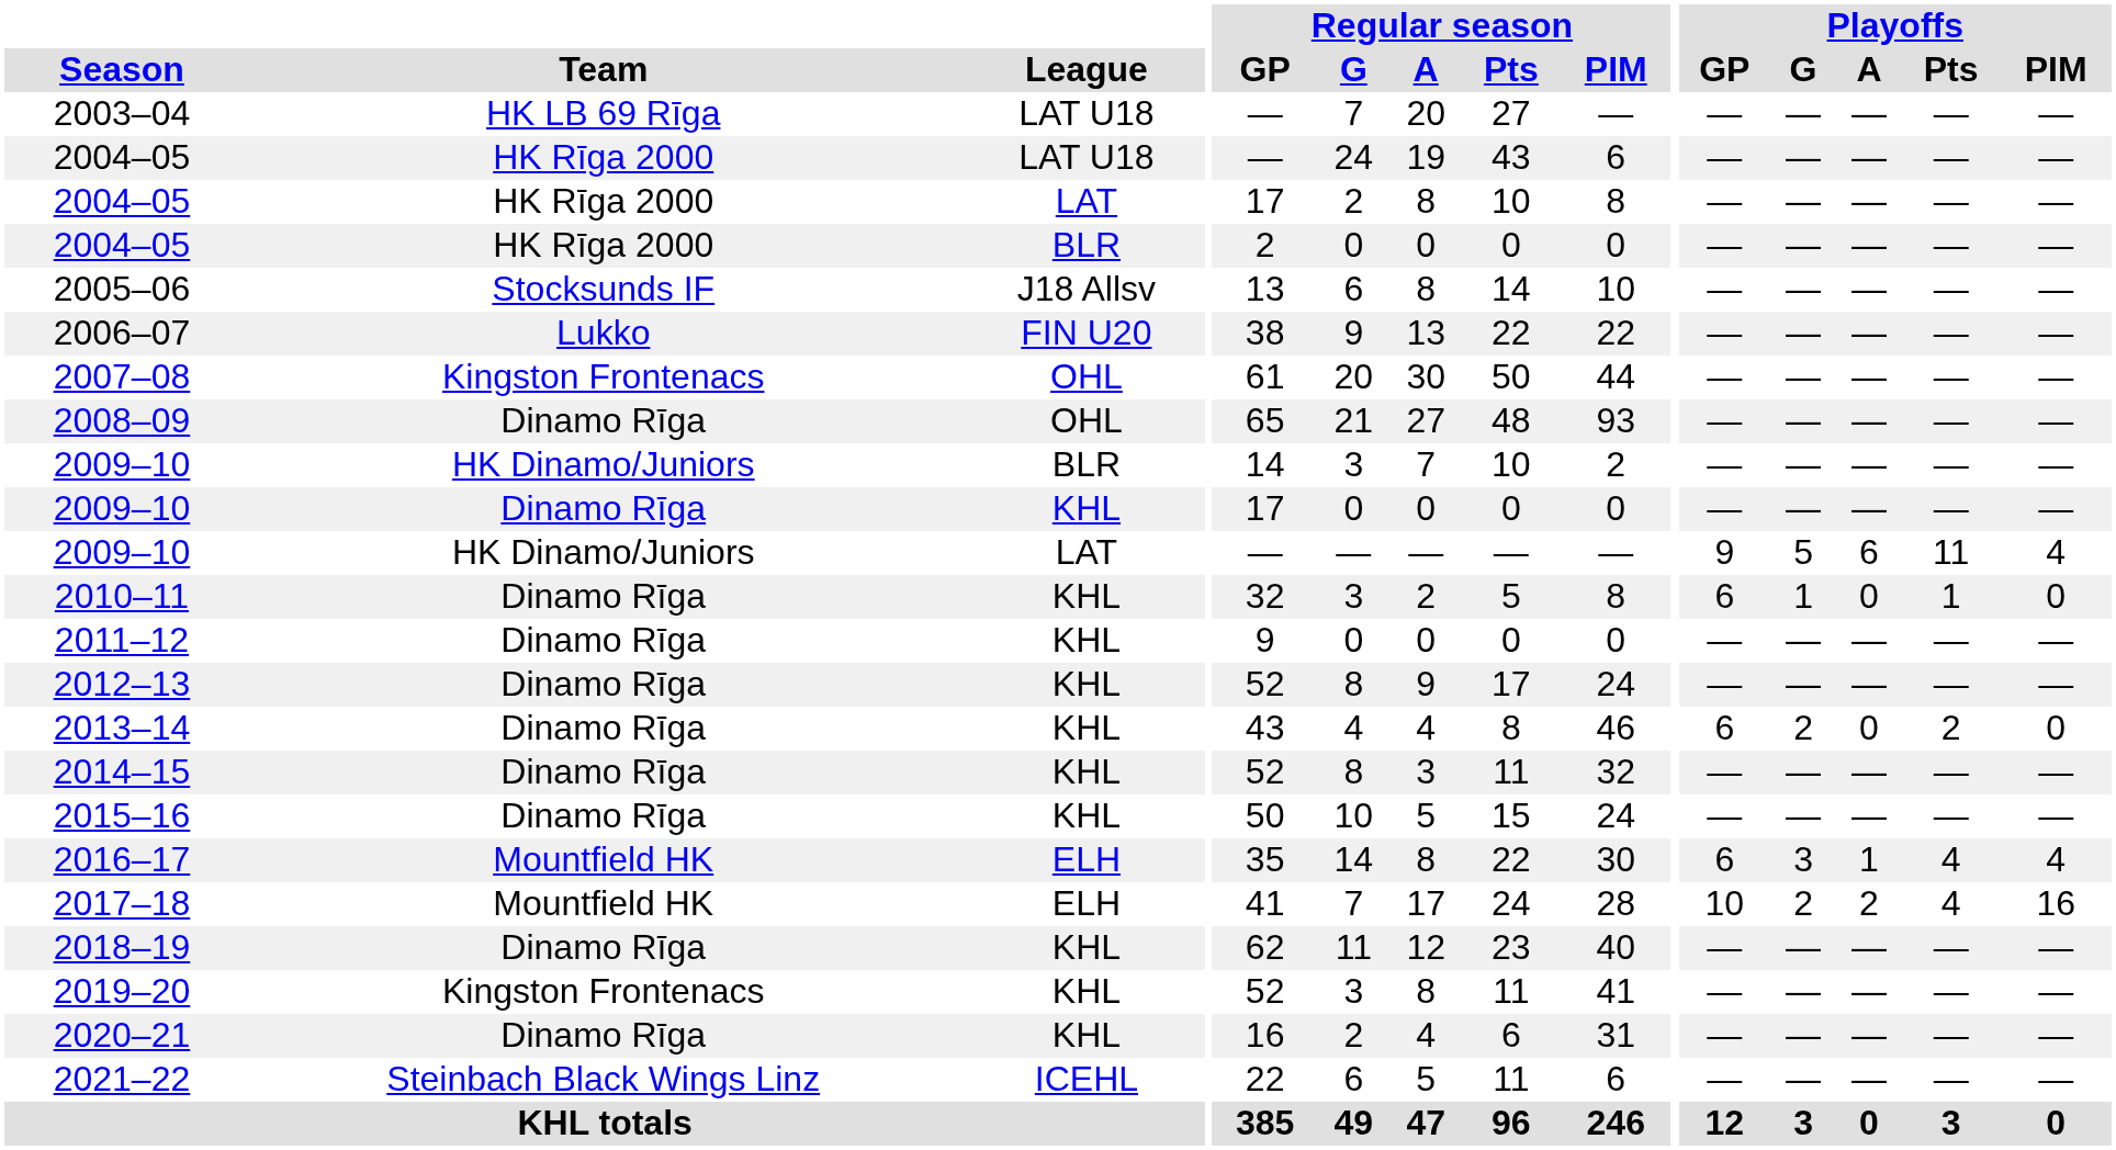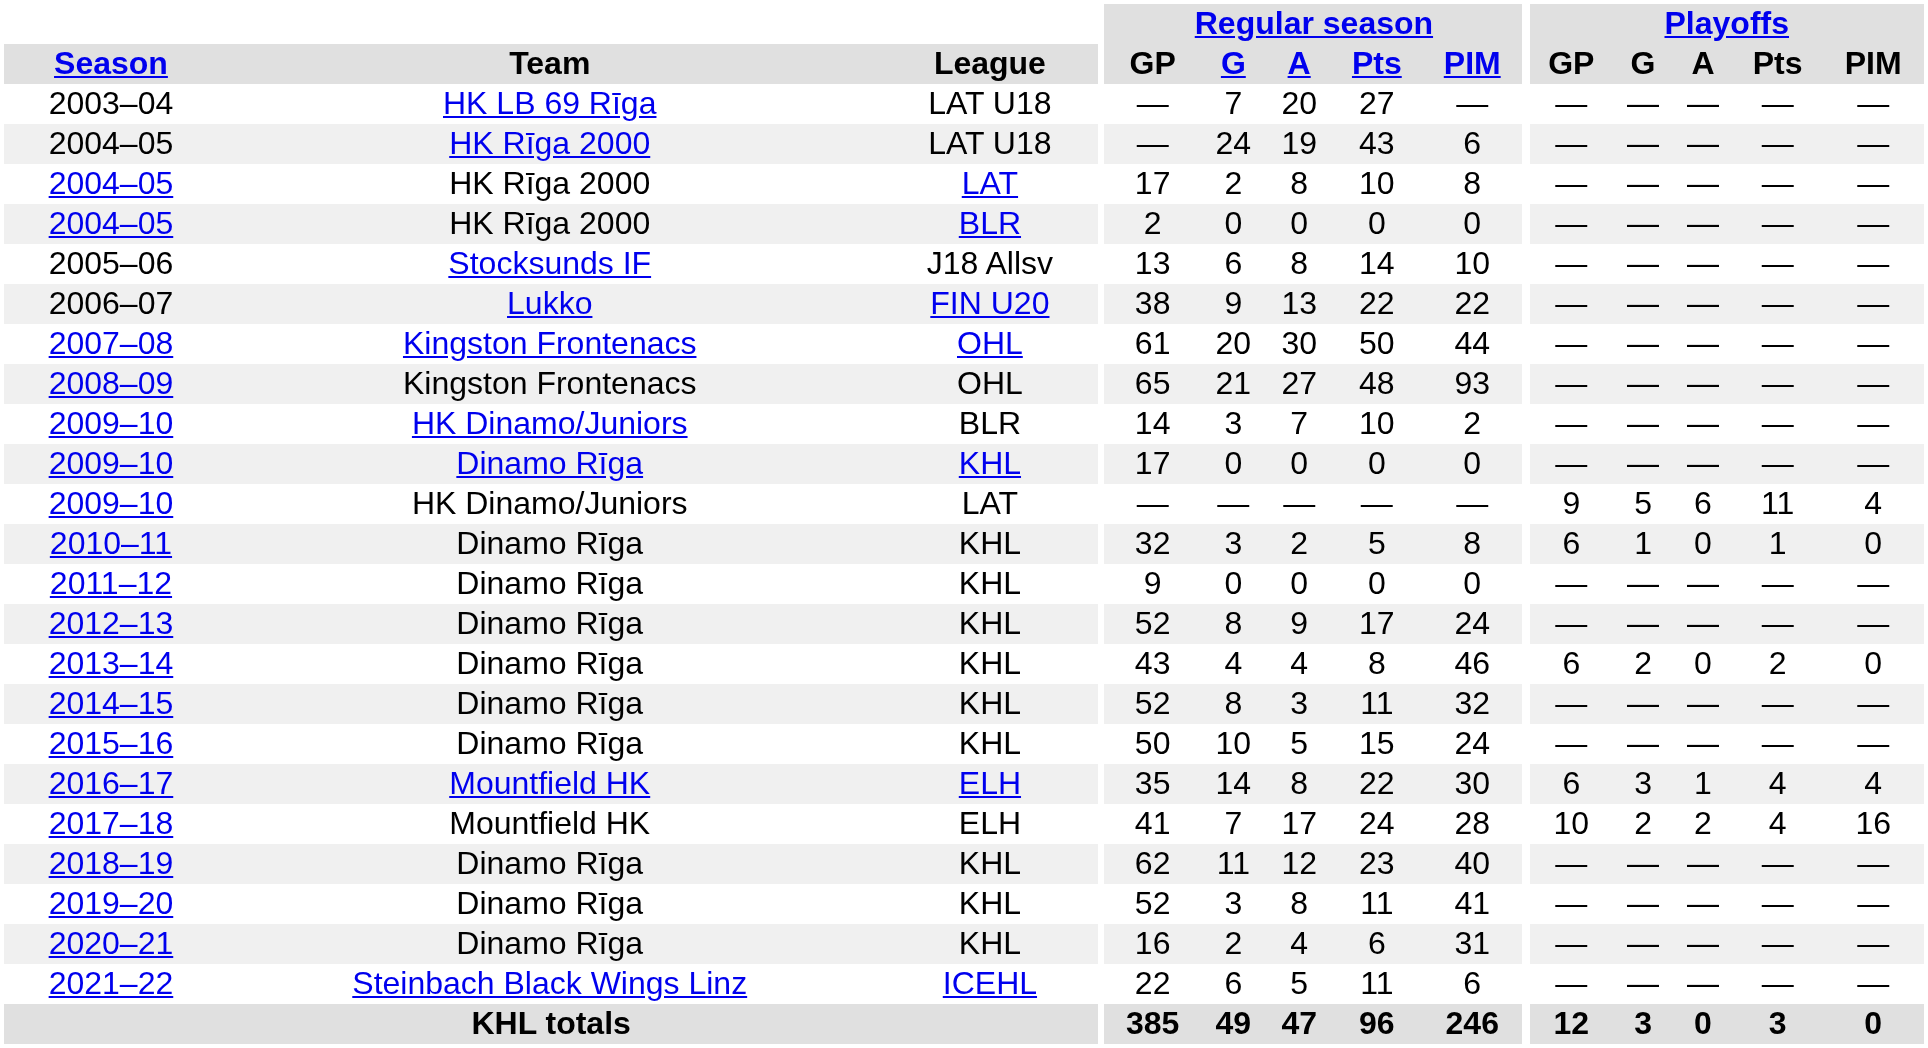2008–09 | Team: Dinamo Rīga -> Kingston Frontenacs
2019–20 | Team: Kingston Frontenacs -> Dinamo Rīga
